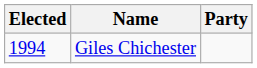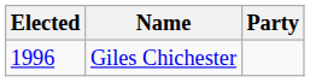Giles Chichester | Elected: 1994 -> 1996
